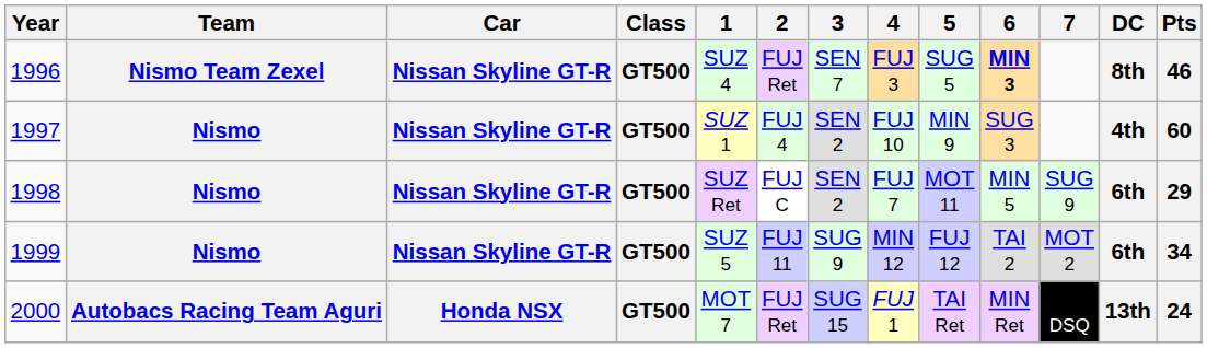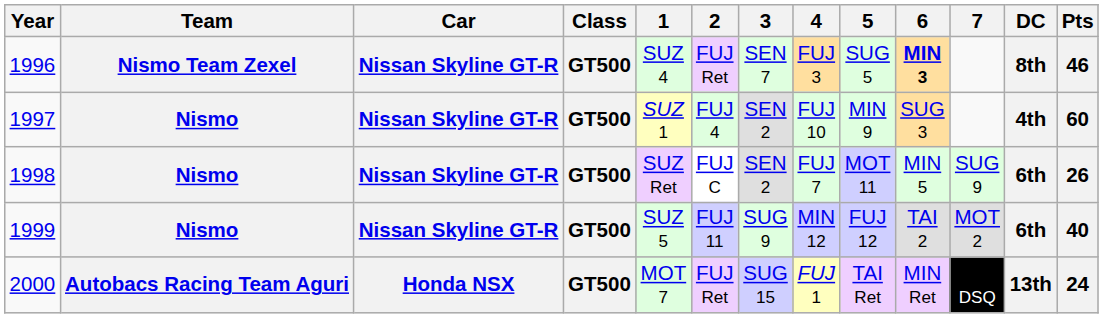1998 | Pts: 29 -> 26
1999 | Pts: 34 -> 40
